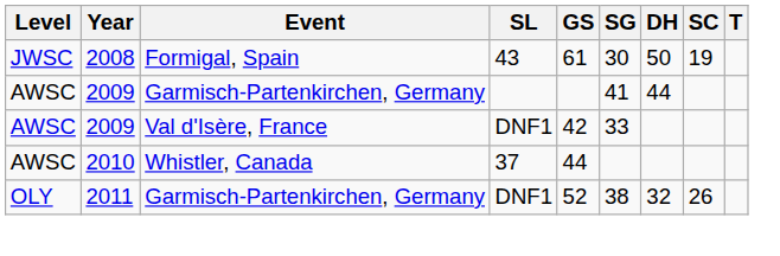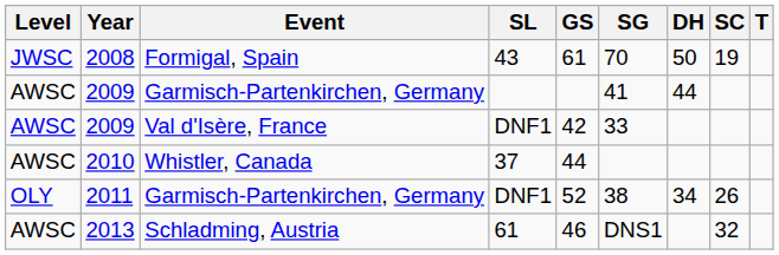2008 | SG: 30 -> 70
2011 | DH: 32 -> 34
+ row: AWSC | 2013 | Schladming, Austria | 61 | 46 | DNS1 | 32
